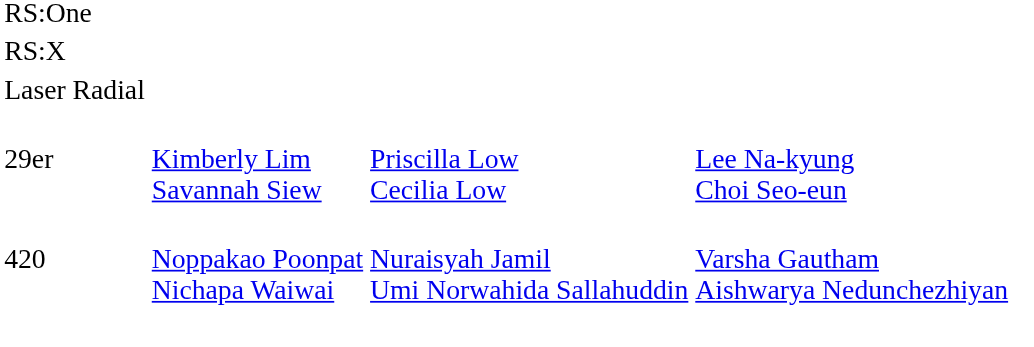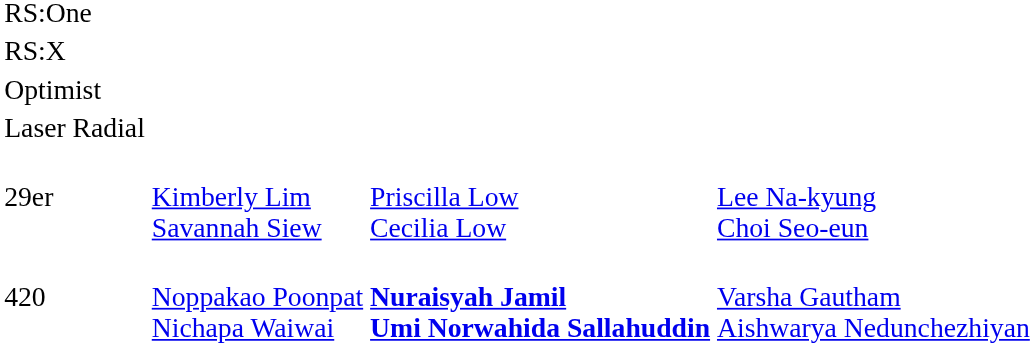+ row: Optimist
420 | column 3: normal -> bold
